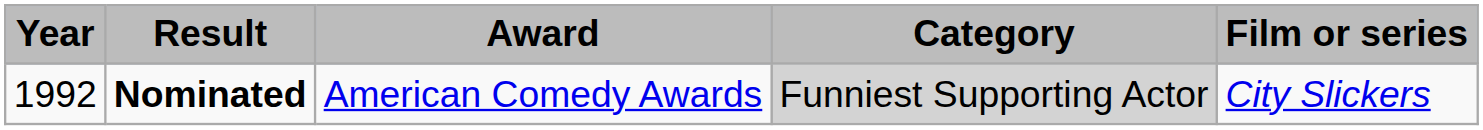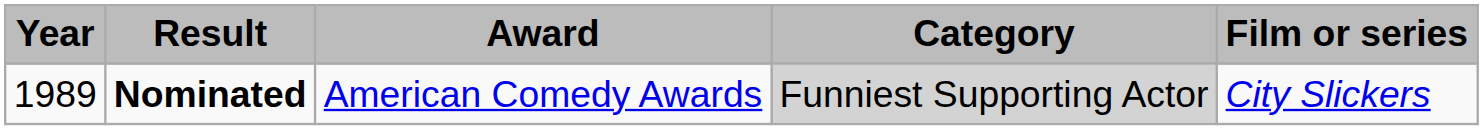Nominated | Year: 1992 -> 1989
